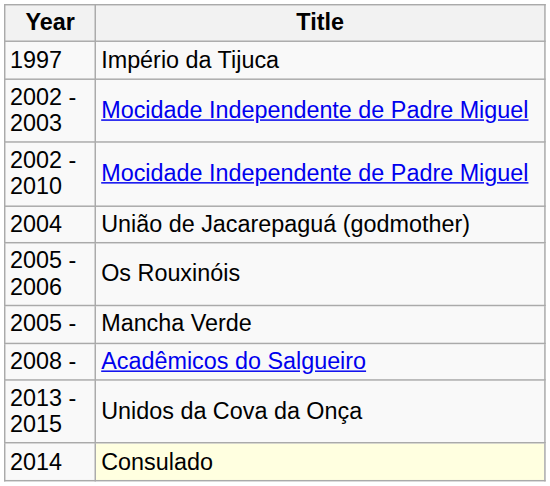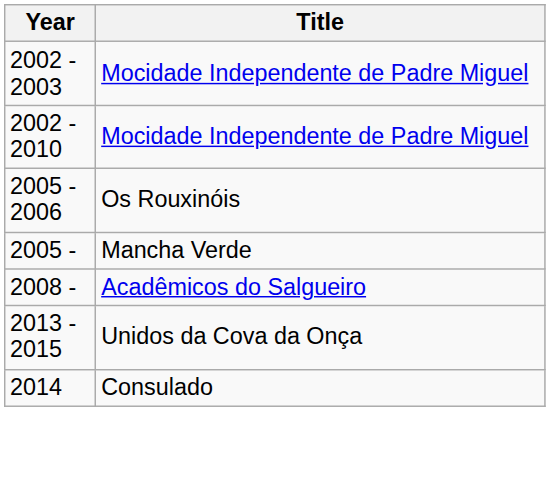- row: 1997 | Império da Tijuca
- row: 2004 | União de Jacarepaguá (godmother)
2014 | Title: lightyellow background -> no background
